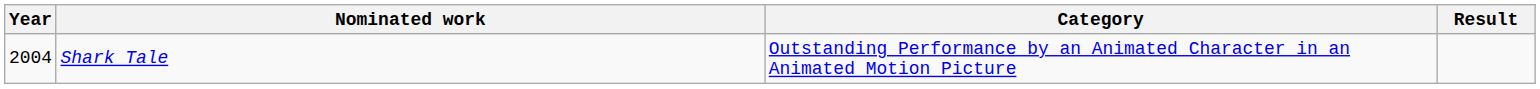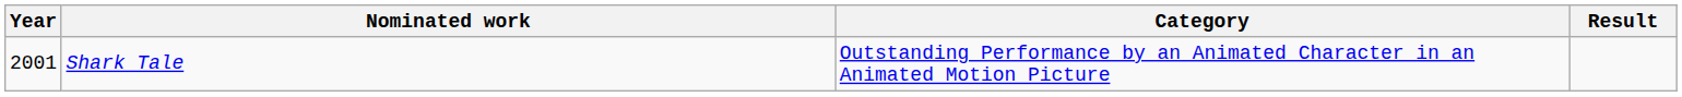Shark Tale | Year: 2004 -> 2001
